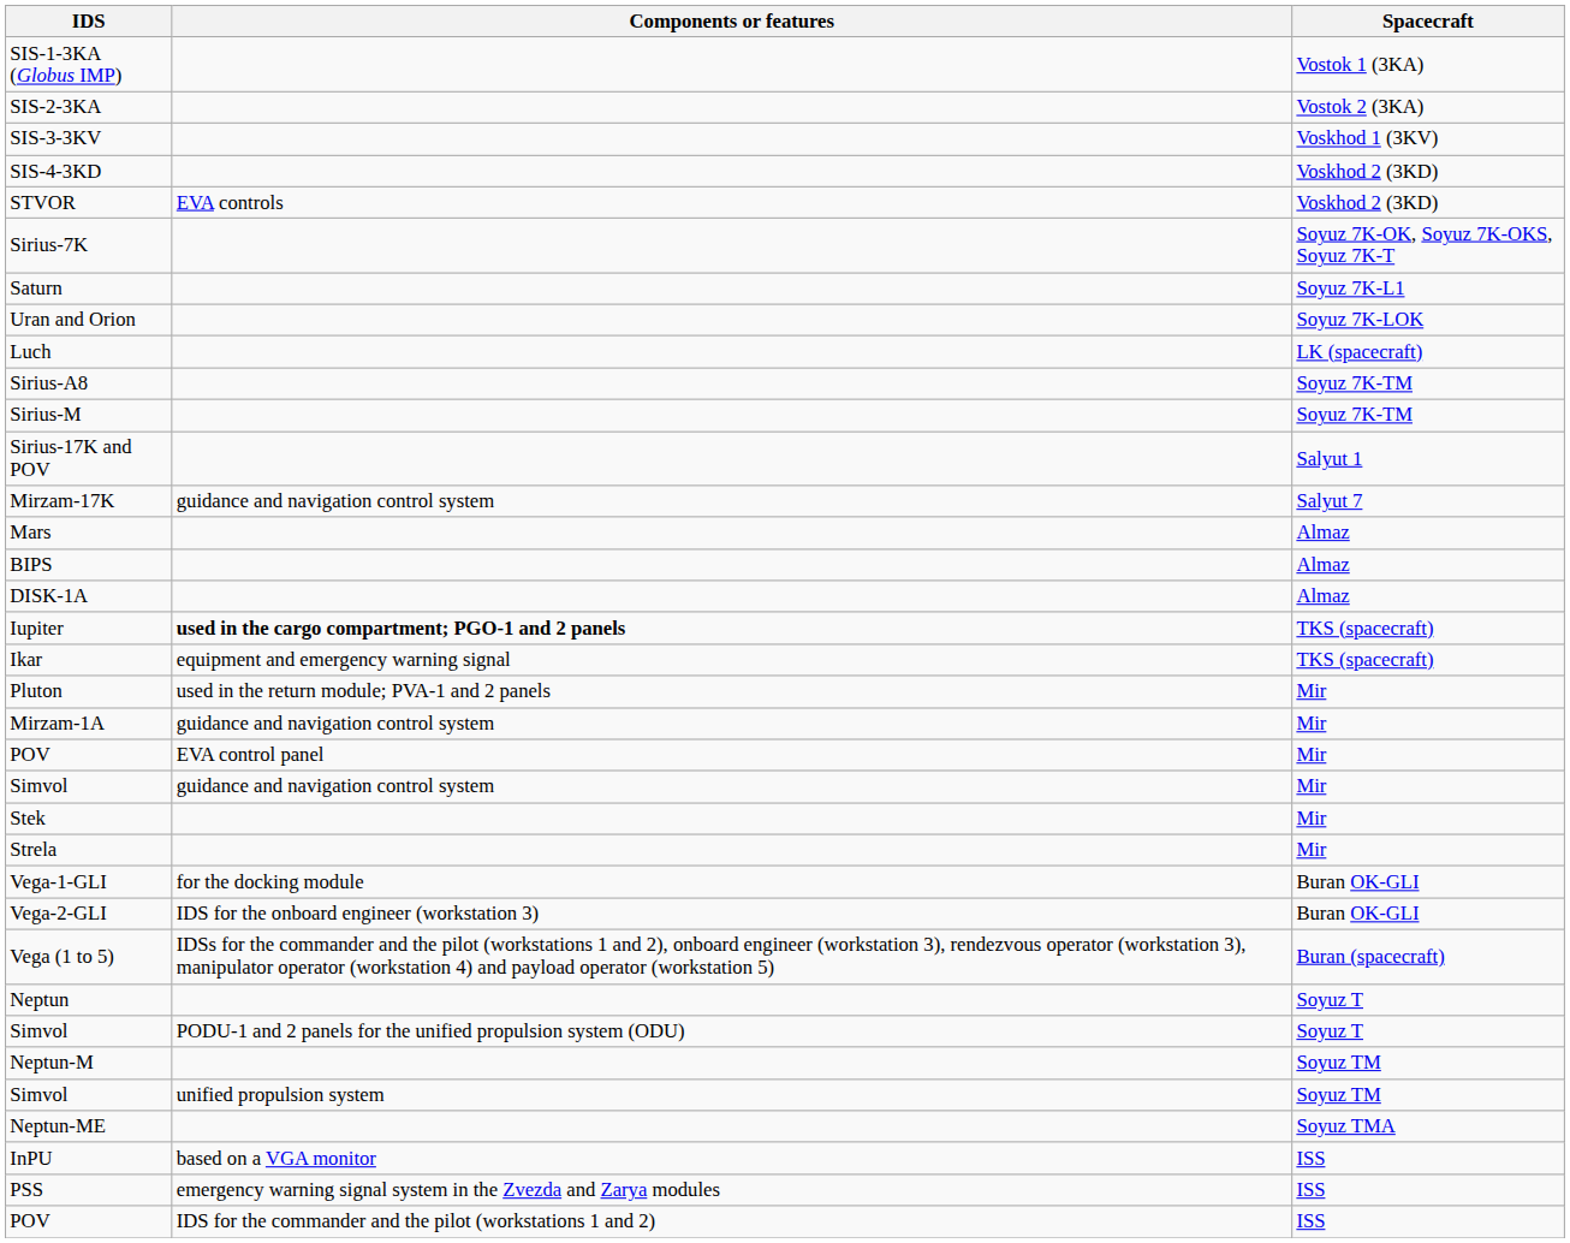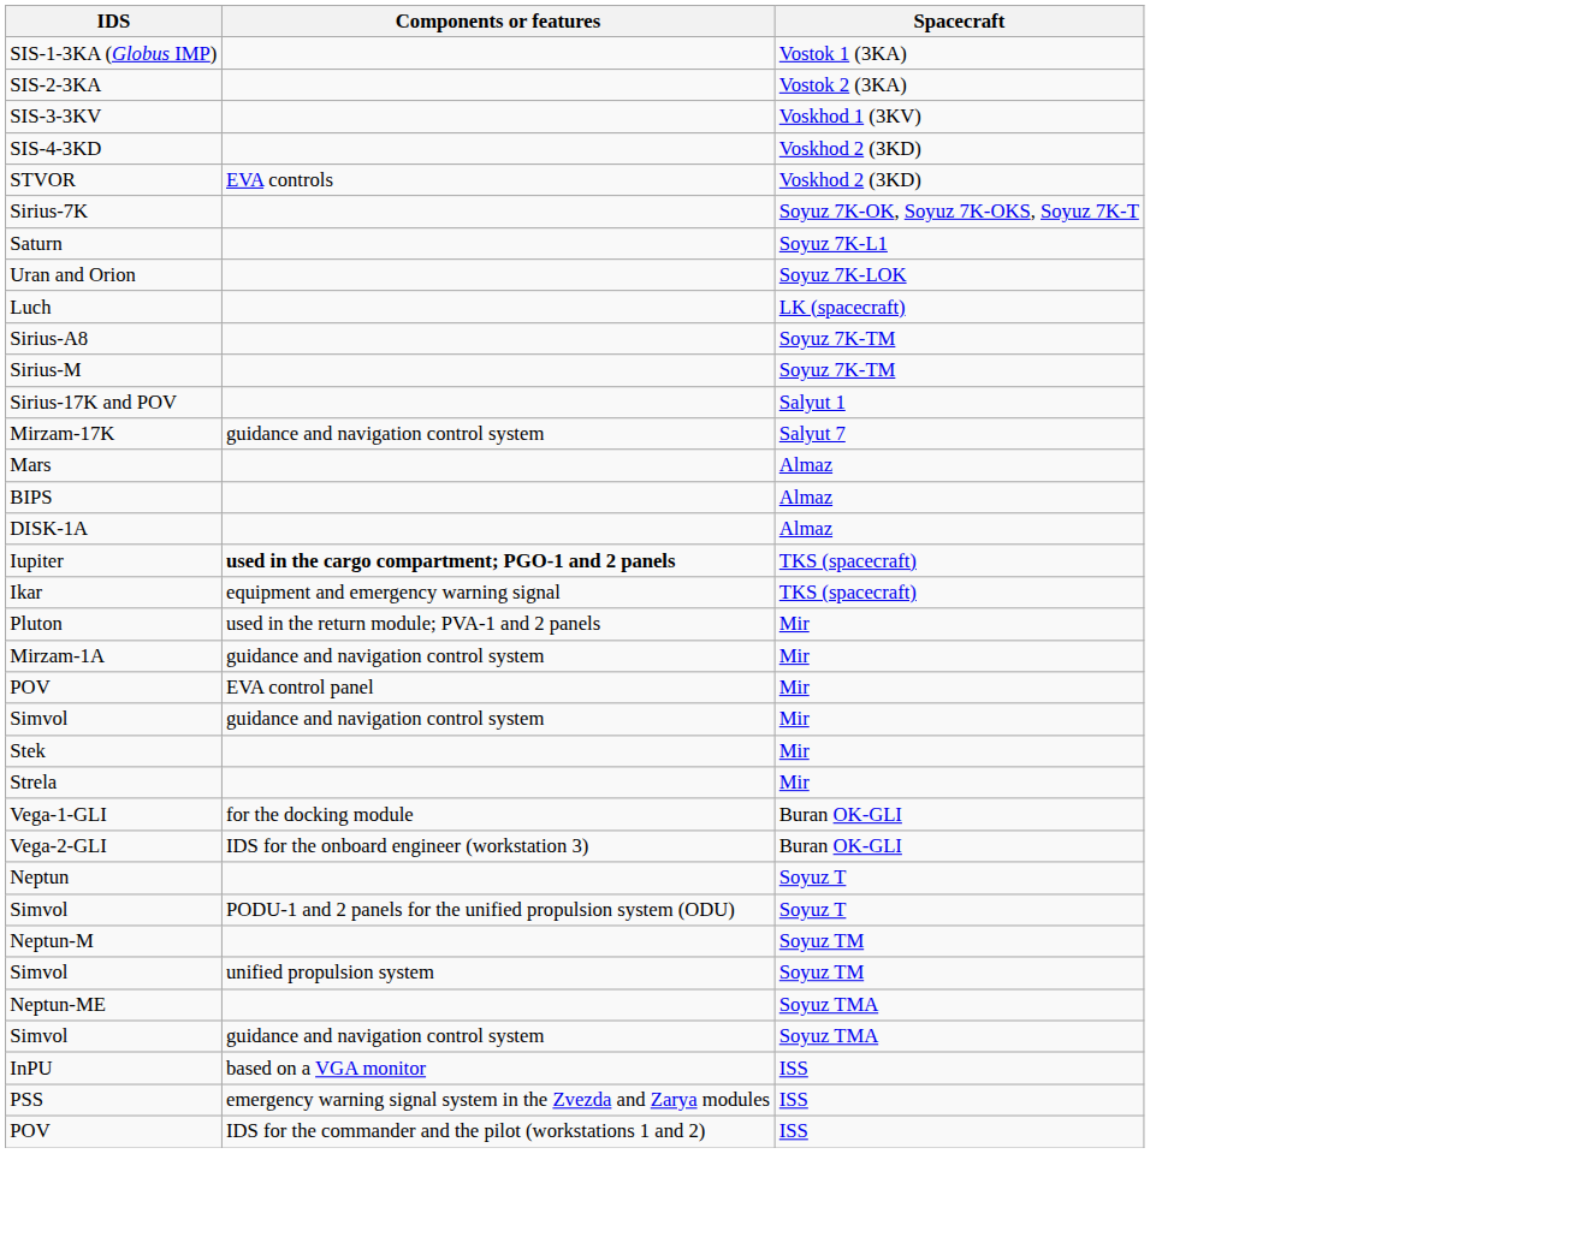- row: Vega (1 to 5) | IDSs for the commander and the pilot (workstations 1 and 2), onboard engineer (workstation 3), rendezvous operator (workstation 3), manipulator operator (workstation 4) and payload operator (workstation 5) | Buran (spacecraft)
+ row: Simvol | guidance and navigation control system | Soyuz TMA
